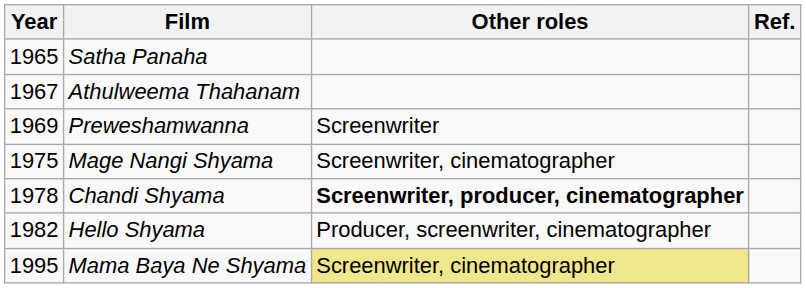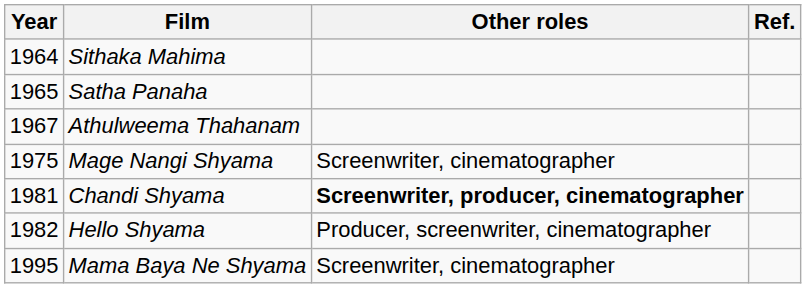+ row: 1964 | Sithaka Mahima
- row: 1969 | Preweshamwanna | Screenwriter
Chandi Shyama | Year: 1978 -> 1981
Mama Baya Ne Shyama | Other roles: khaki background -> no background
